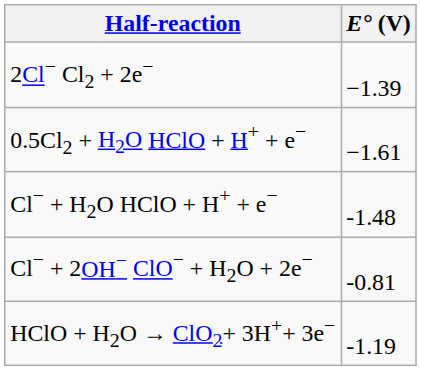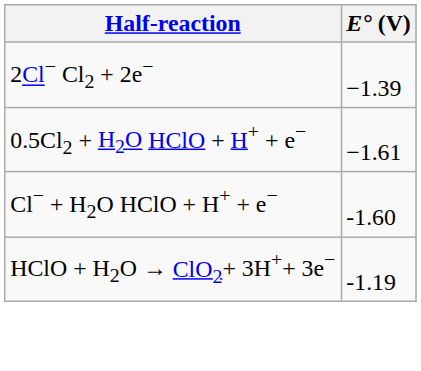Cl− + H2O HClO + H+ + e− | E° (V): -1.48 -> -1.60
- row: Cl− + 2OH− ClO− + H2O + 2e− | -0.81
